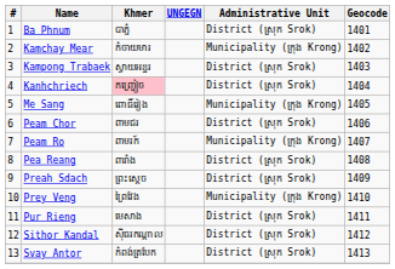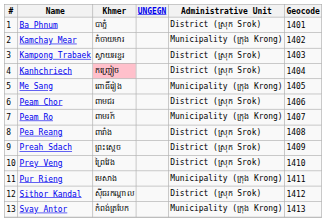Prey Veng | Administrative Unit: Municipality (ក្រុង Krong) -> District (ស្រុក Srok)
Pur Rieng | Administrative Unit: District (ស្រុក Srok) -> Municipality (ក្រុង Krong)
Svay Antor | Administrative Unit: District (ស្រុក Srok) -> Municipality (ក្រុង Krong)
